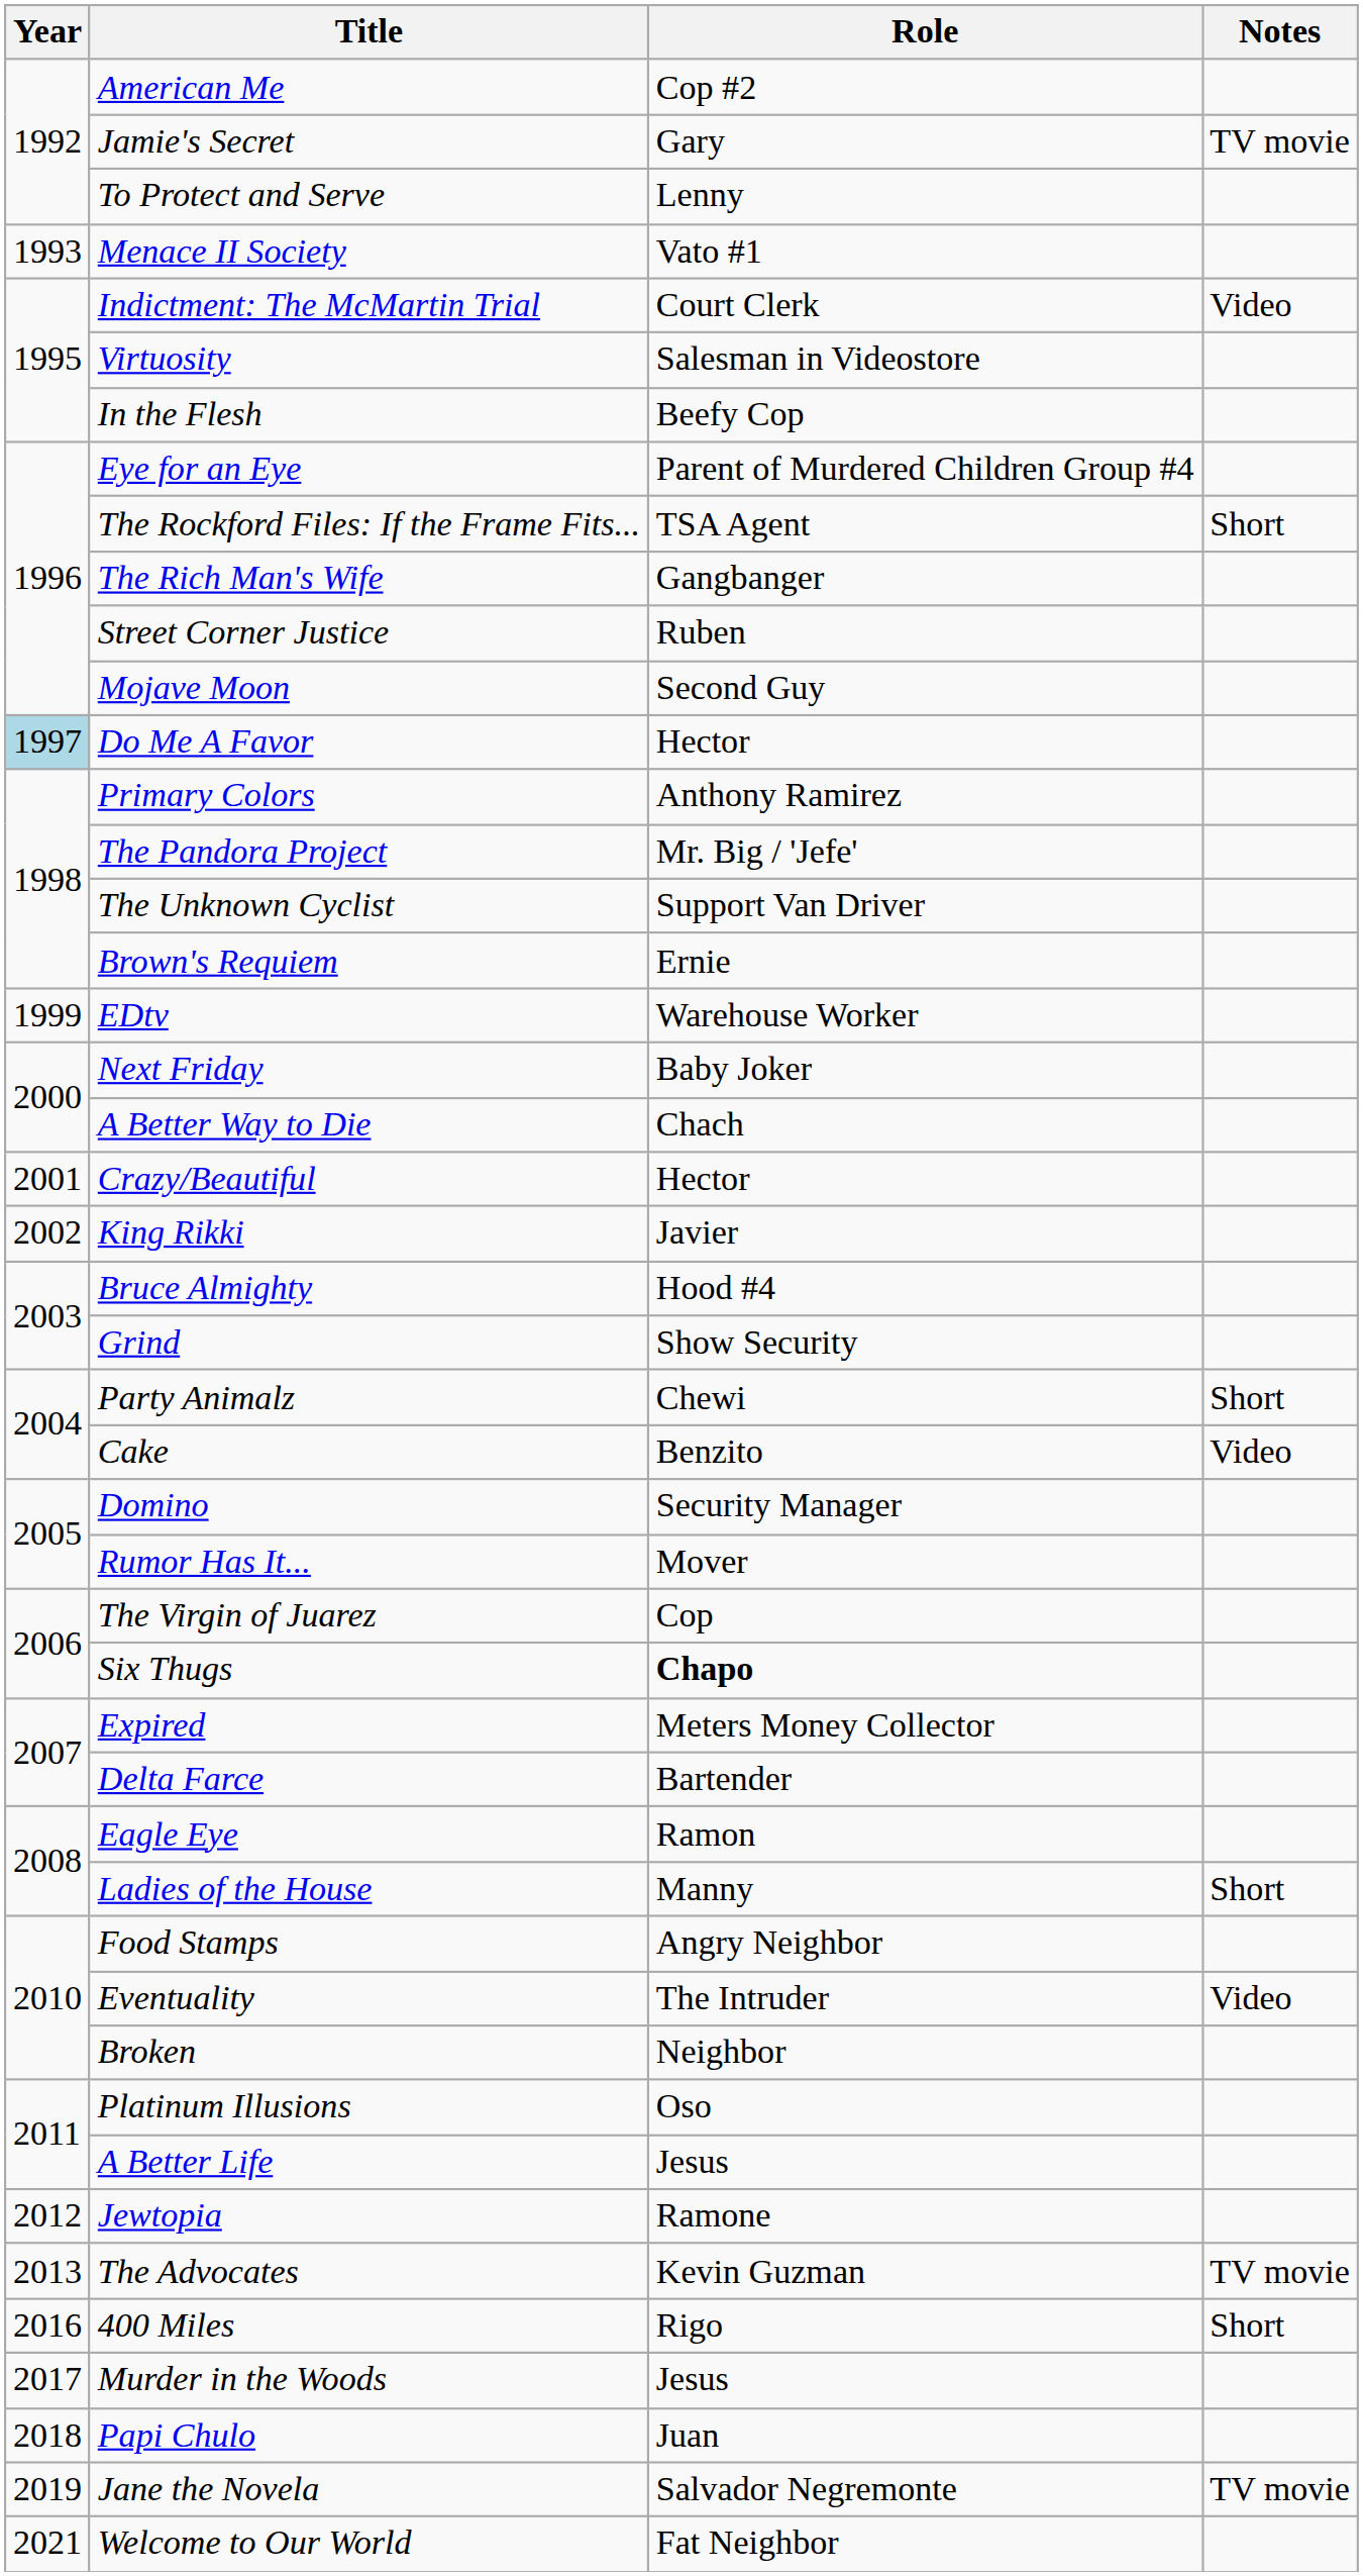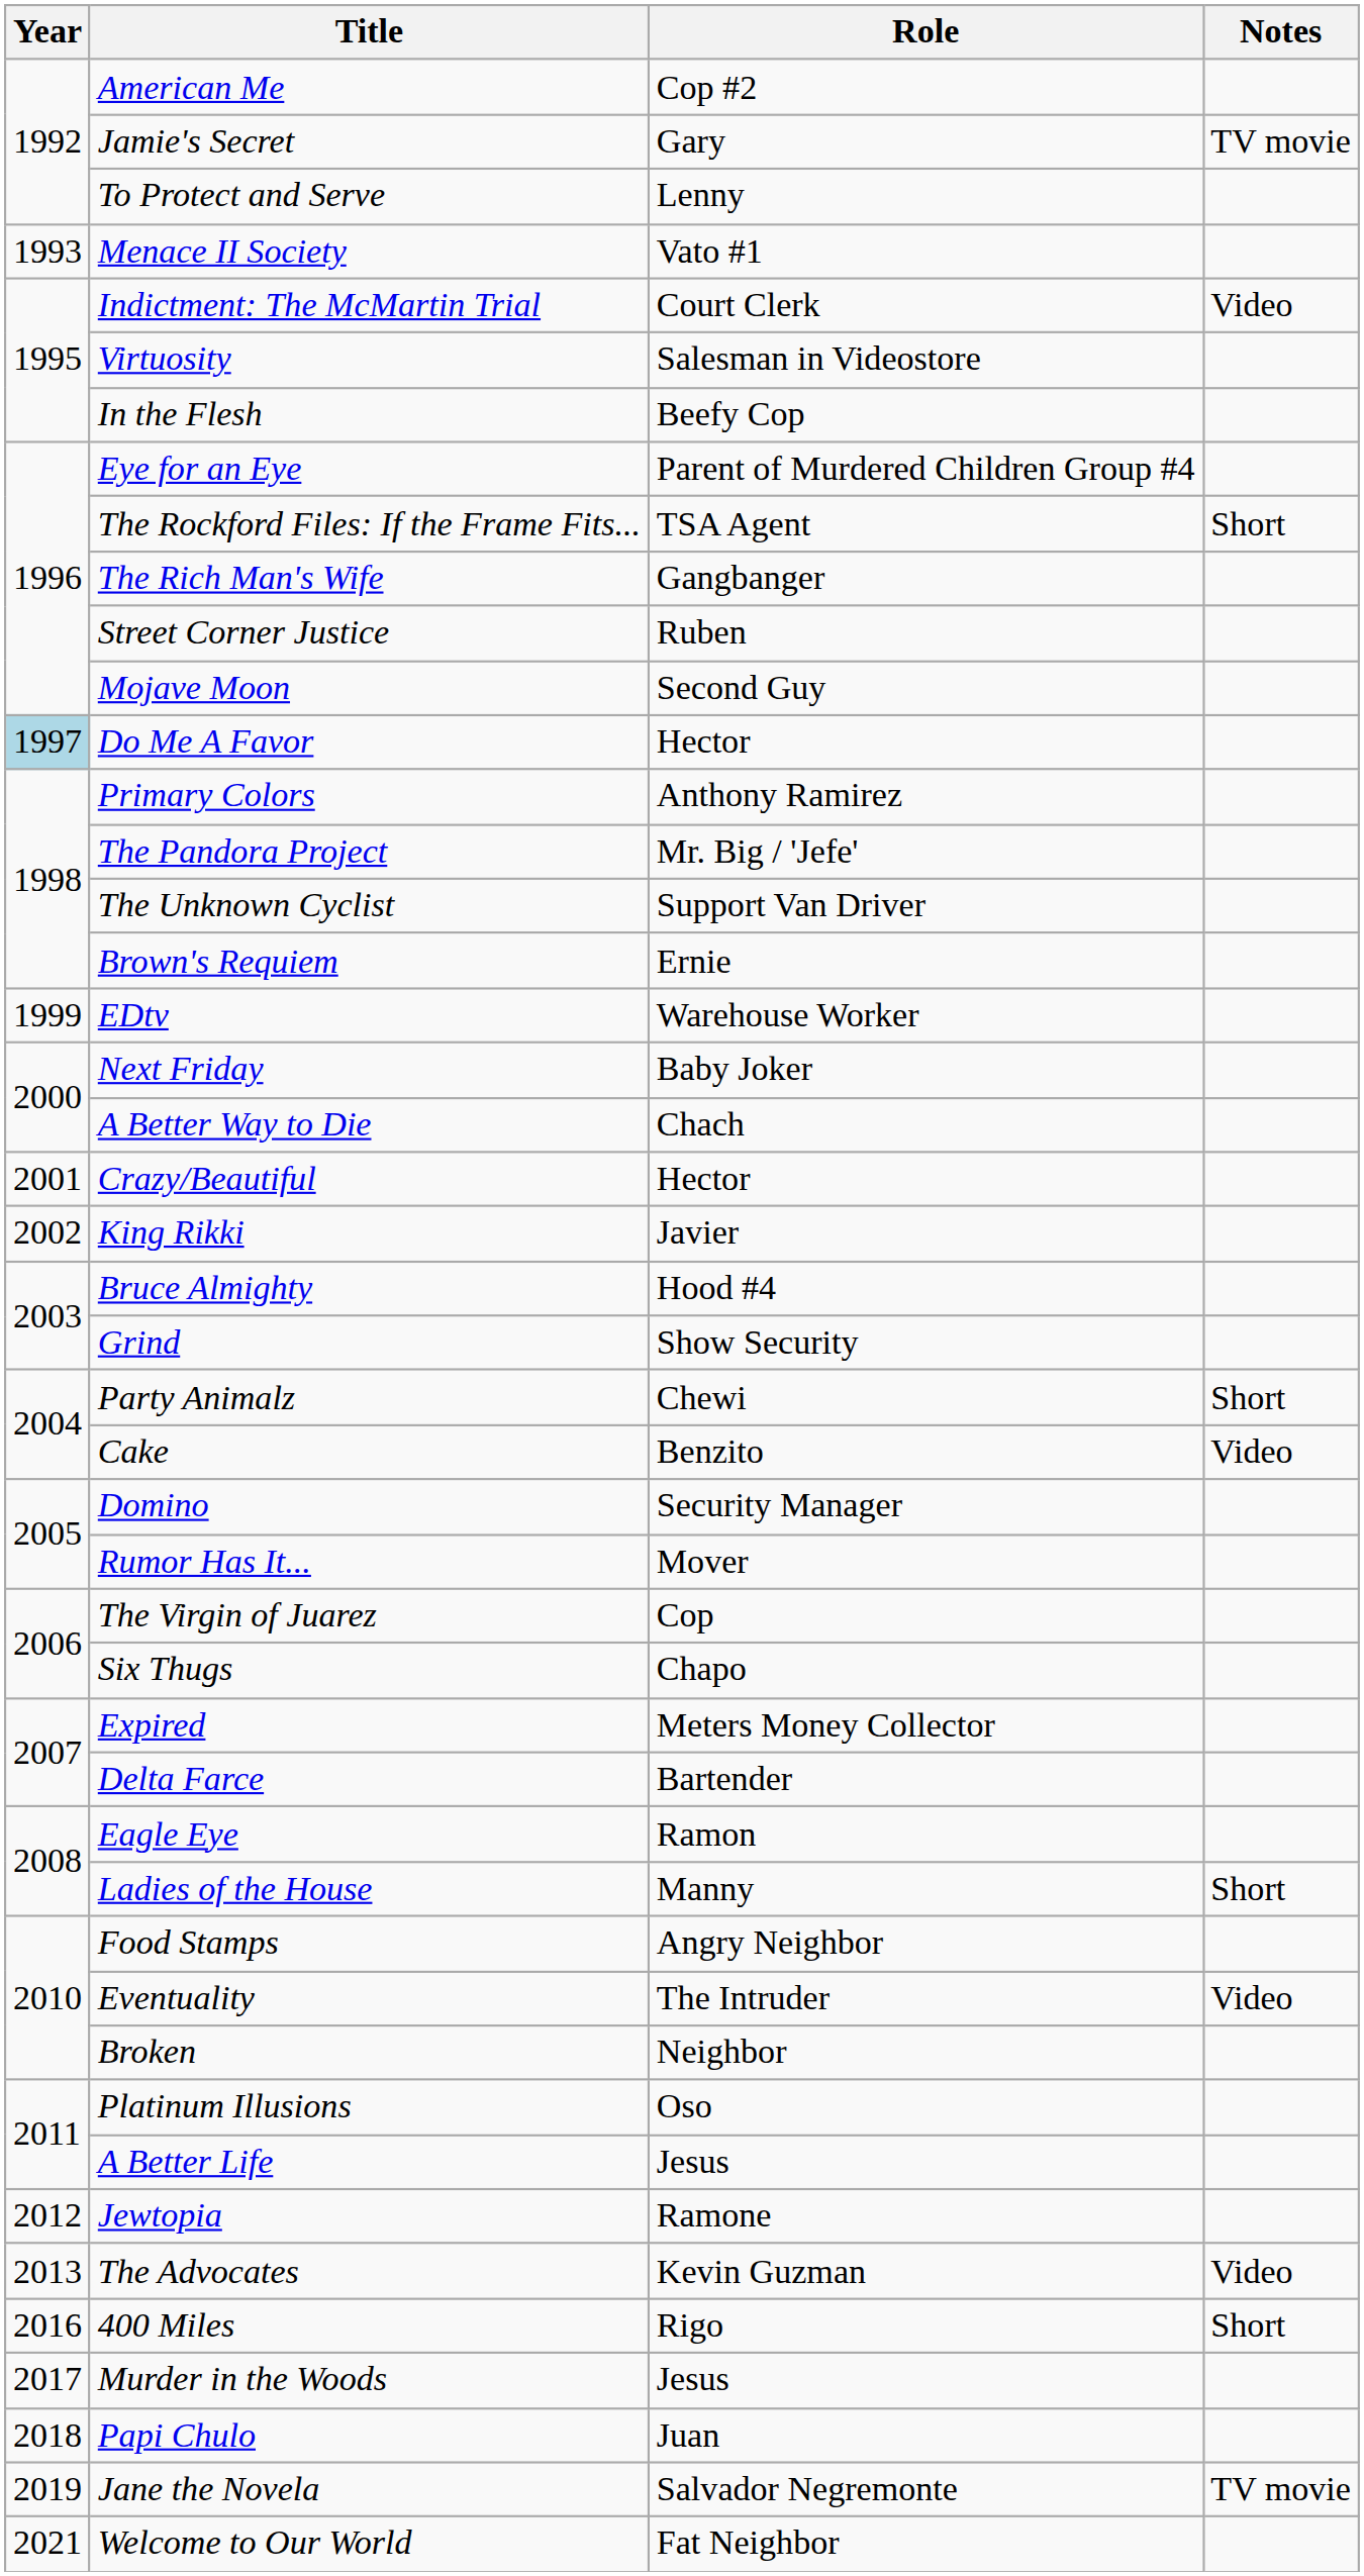Six Thugs | Role: bold -> normal
The Advocates | Notes: TV movie -> Video
